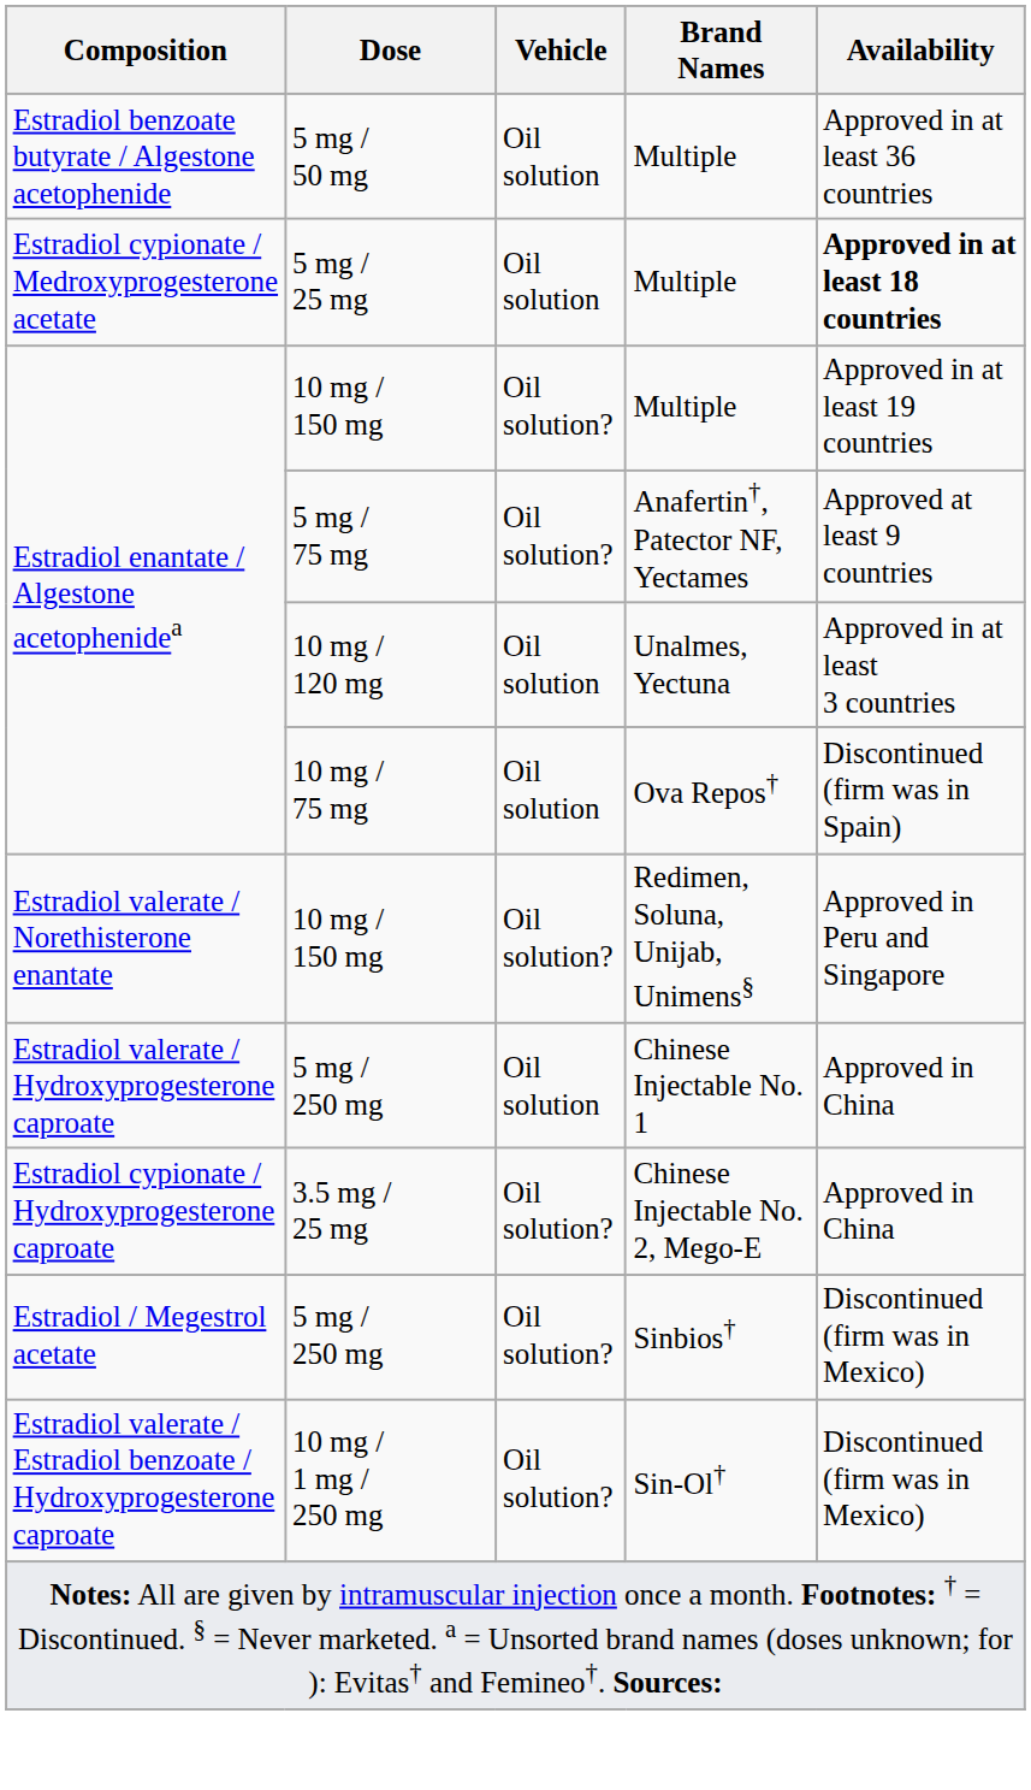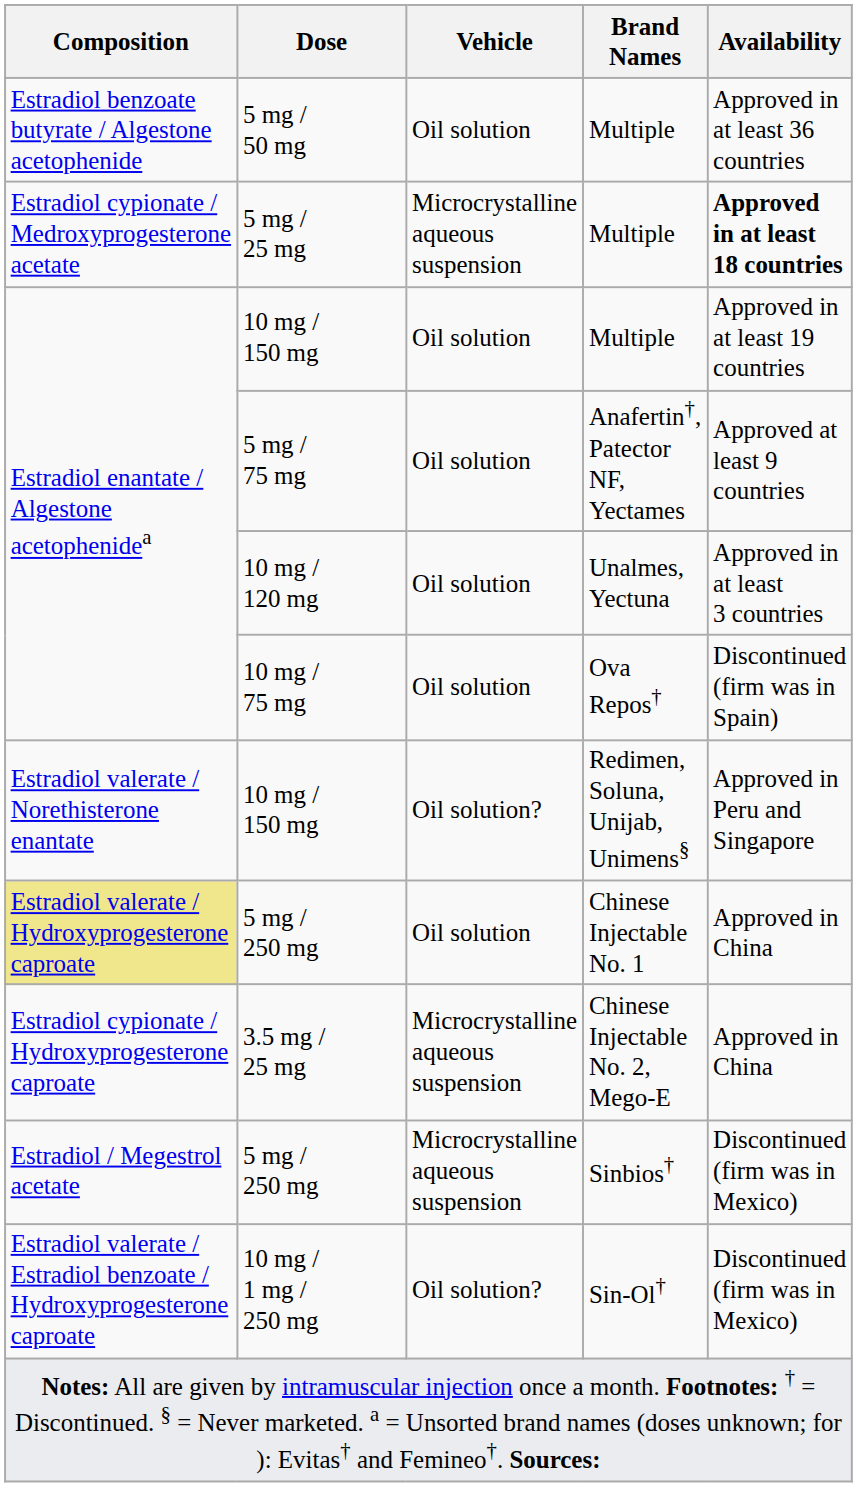5 mg / 25 mg | Vehicle: Oil solution -> Microcrystalline aqueous suspension
10 mg / 150 mg / Multiple | Vehicle: Oil solution? -> Oil solution
5 mg / 75 mg | Vehicle: Oil solution? -> Oil solution
5 mg / 250 mg / Chinese Injectable No. 1 | Composition: no background -> khaki background
3.5 mg / 25 mg | Vehicle: Oil solution? -> Microcrystalline aqueous suspension
5 mg / 250 mg / Sinbios† | Vehicle: Oil solution? -> Microcrystalline aqueous suspension
